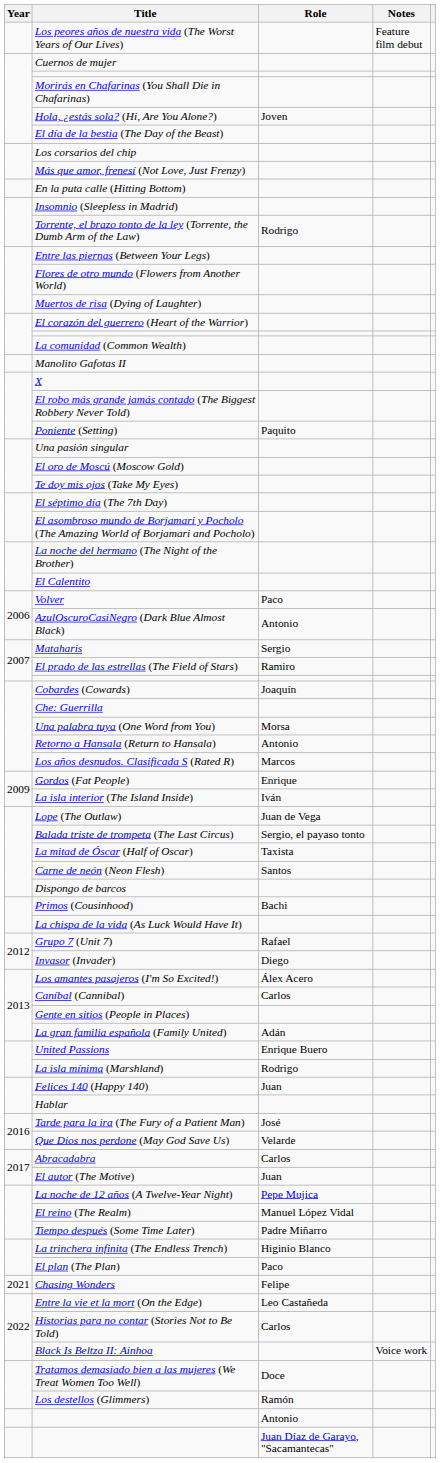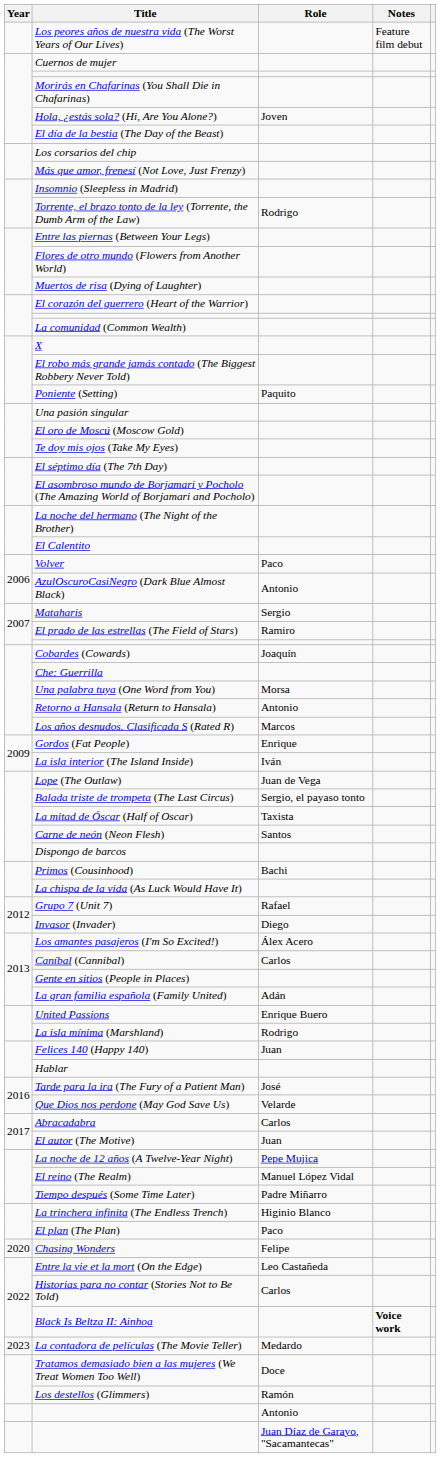- row: En la puta calle (Hitting Bottom)
- row: Manolito Gafotas II
Chasing Wonders | Year: 2021 -> 2020
Black Is Beltza II: Ainhoa | Notes: normal -> bold
+ row: 2023 | La contadora de películas (The Movie Teller) | Medardo
